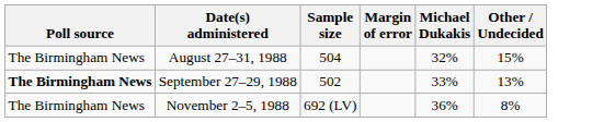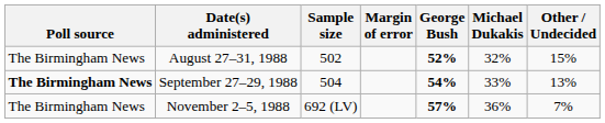+ column: George Bush | 52% | 54% | 57%
August 27–31, 1988 | Sample size: 504 -> 502
September 27–29, 1988 | Sample size: 502 -> 504
November 2–5, 1988 | Other / Undecided: 8% -> 7%
